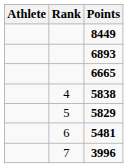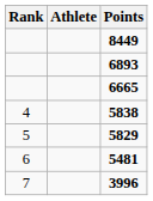columns swapped: Rank <-> Athlete
